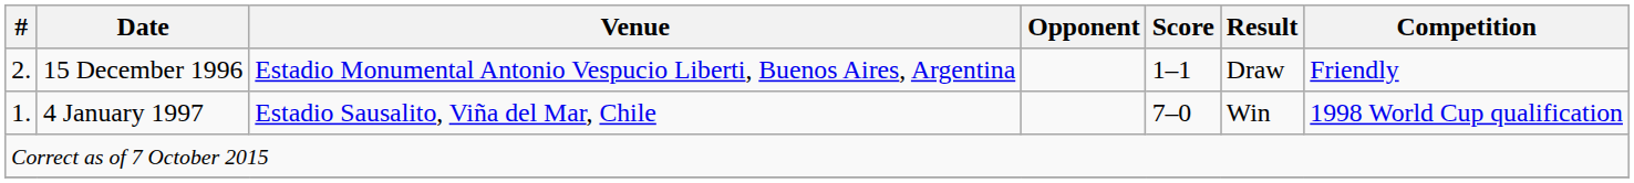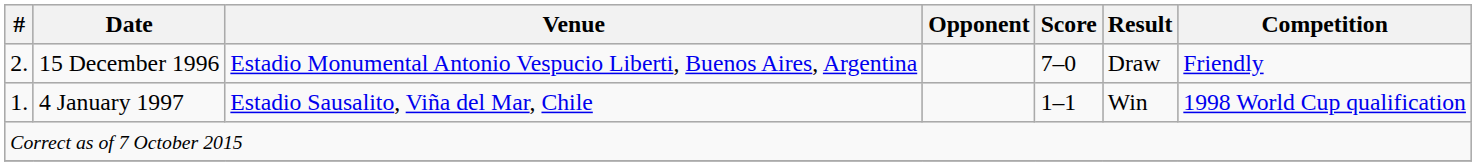15 December 1996 | Score: 1–1 -> 7–0
4 January 1997 | Score: 7–0 -> 1–1
